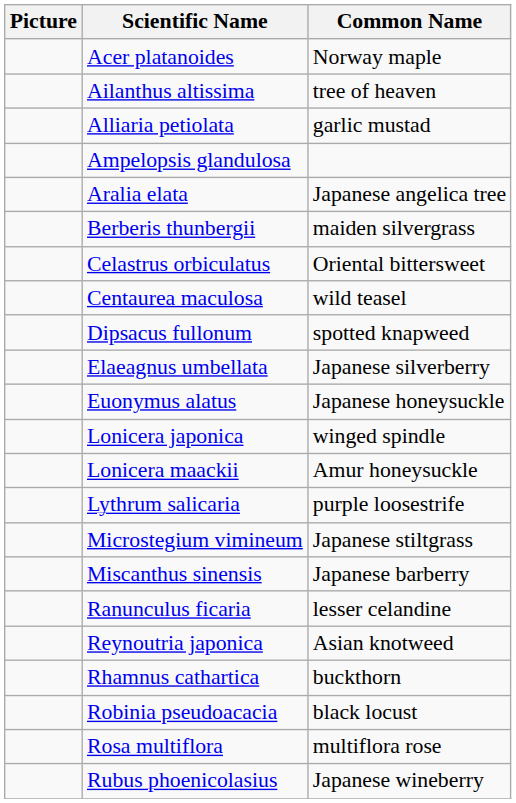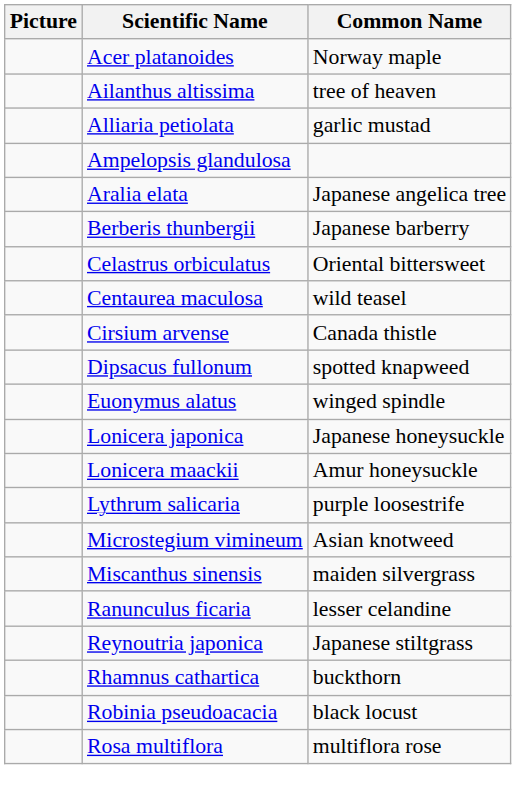Berberis thunbergii | Common Name: maiden silvergrass -> Japanese barberry
+ row: Cirsium arvense | Canada thistle
- row: Elaeagnus umbellata | Japanese silverberry
Euonymus alatus | Common Name: Japanese honeysuckle -> winged spindle
Lonicera japonica | Common Name: winged spindle -> Japanese honeysuckle
Microstegium vimineum | Common Name: Japanese stiltgrass -> Asian knotweed
Miscanthus sinensis | Common Name: Japanese barberry -> maiden silvergrass
Reynoutria japonica | Common Name: Asian knotweed -> Japanese stiltgrass
- row: Rubus phoenicolasius | Japanese wineberry
